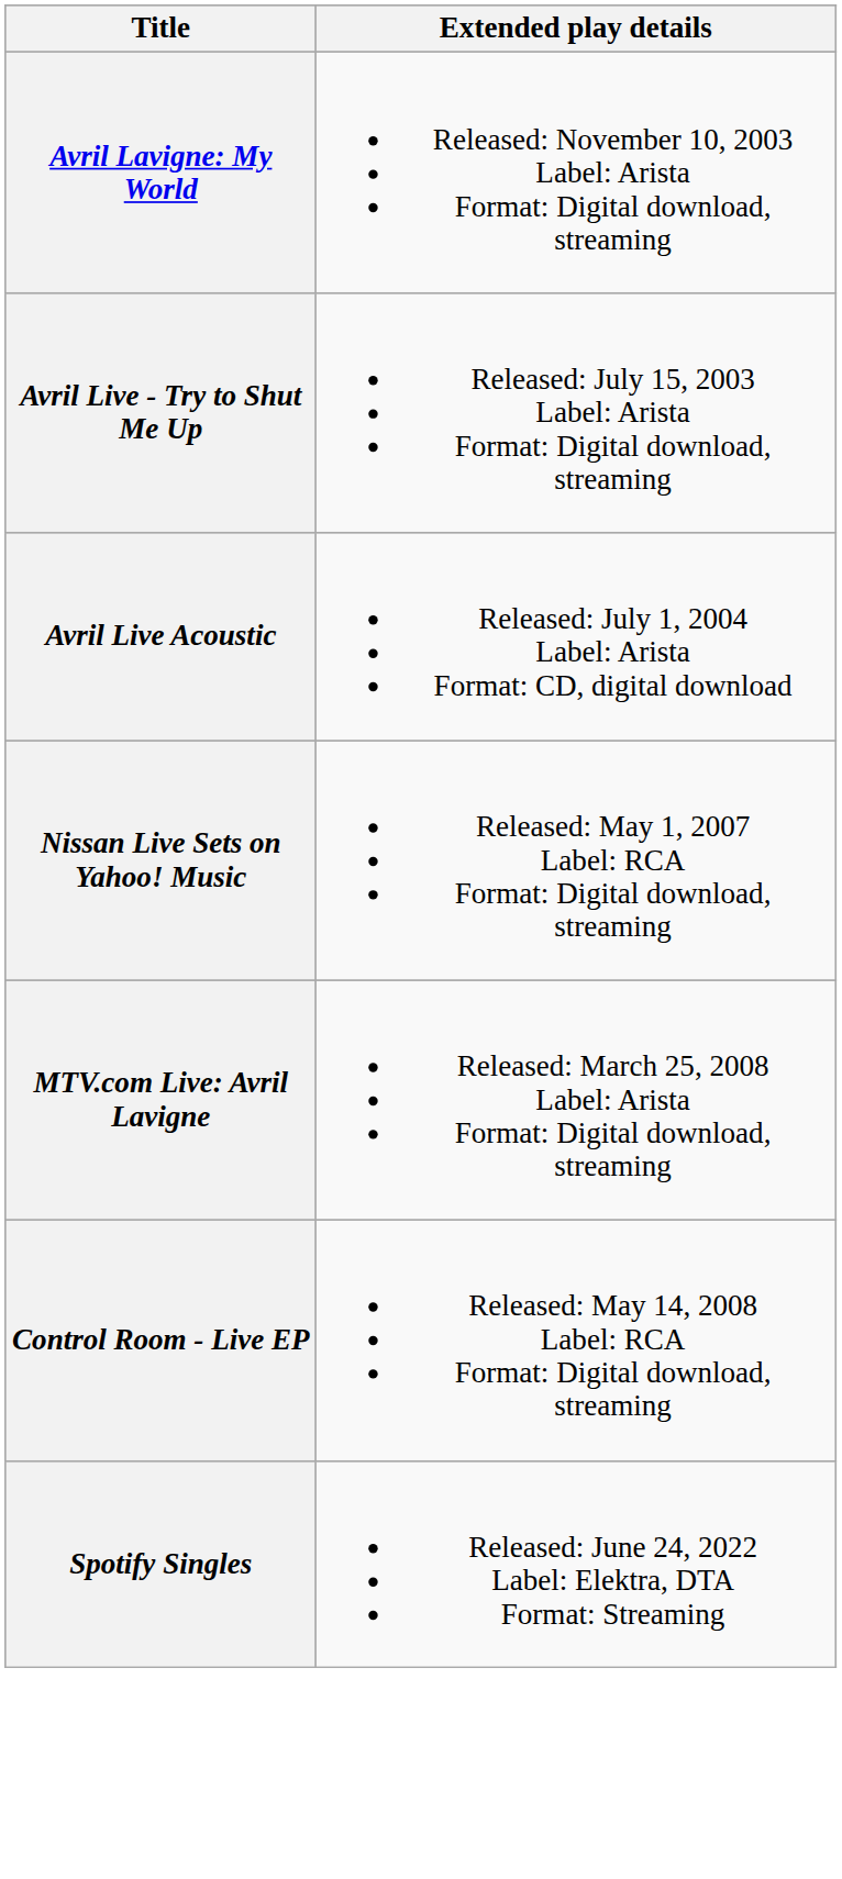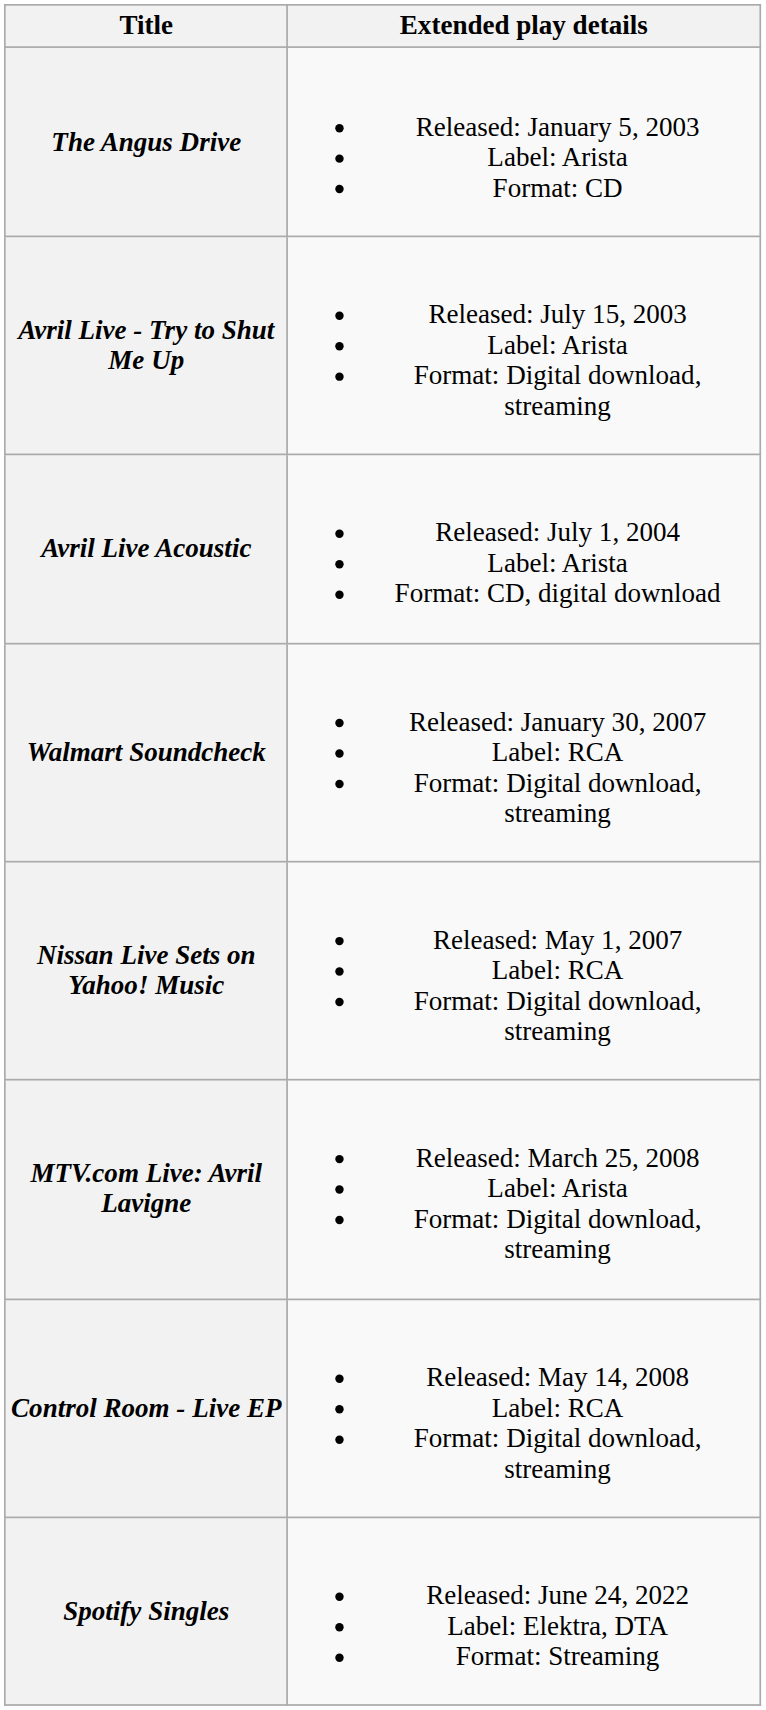+ row: The Angus Drive | Released: January 5, 2003 Label: Arista Format: CD
- row: Avril Lavigne: My World | Released: November 10, 2003 Label: Arista Format: Digital download, streaming
+ row: Walmart Soundcheck | Released: January 30, 2007 Label: RCA Format: Digital download, streaming
